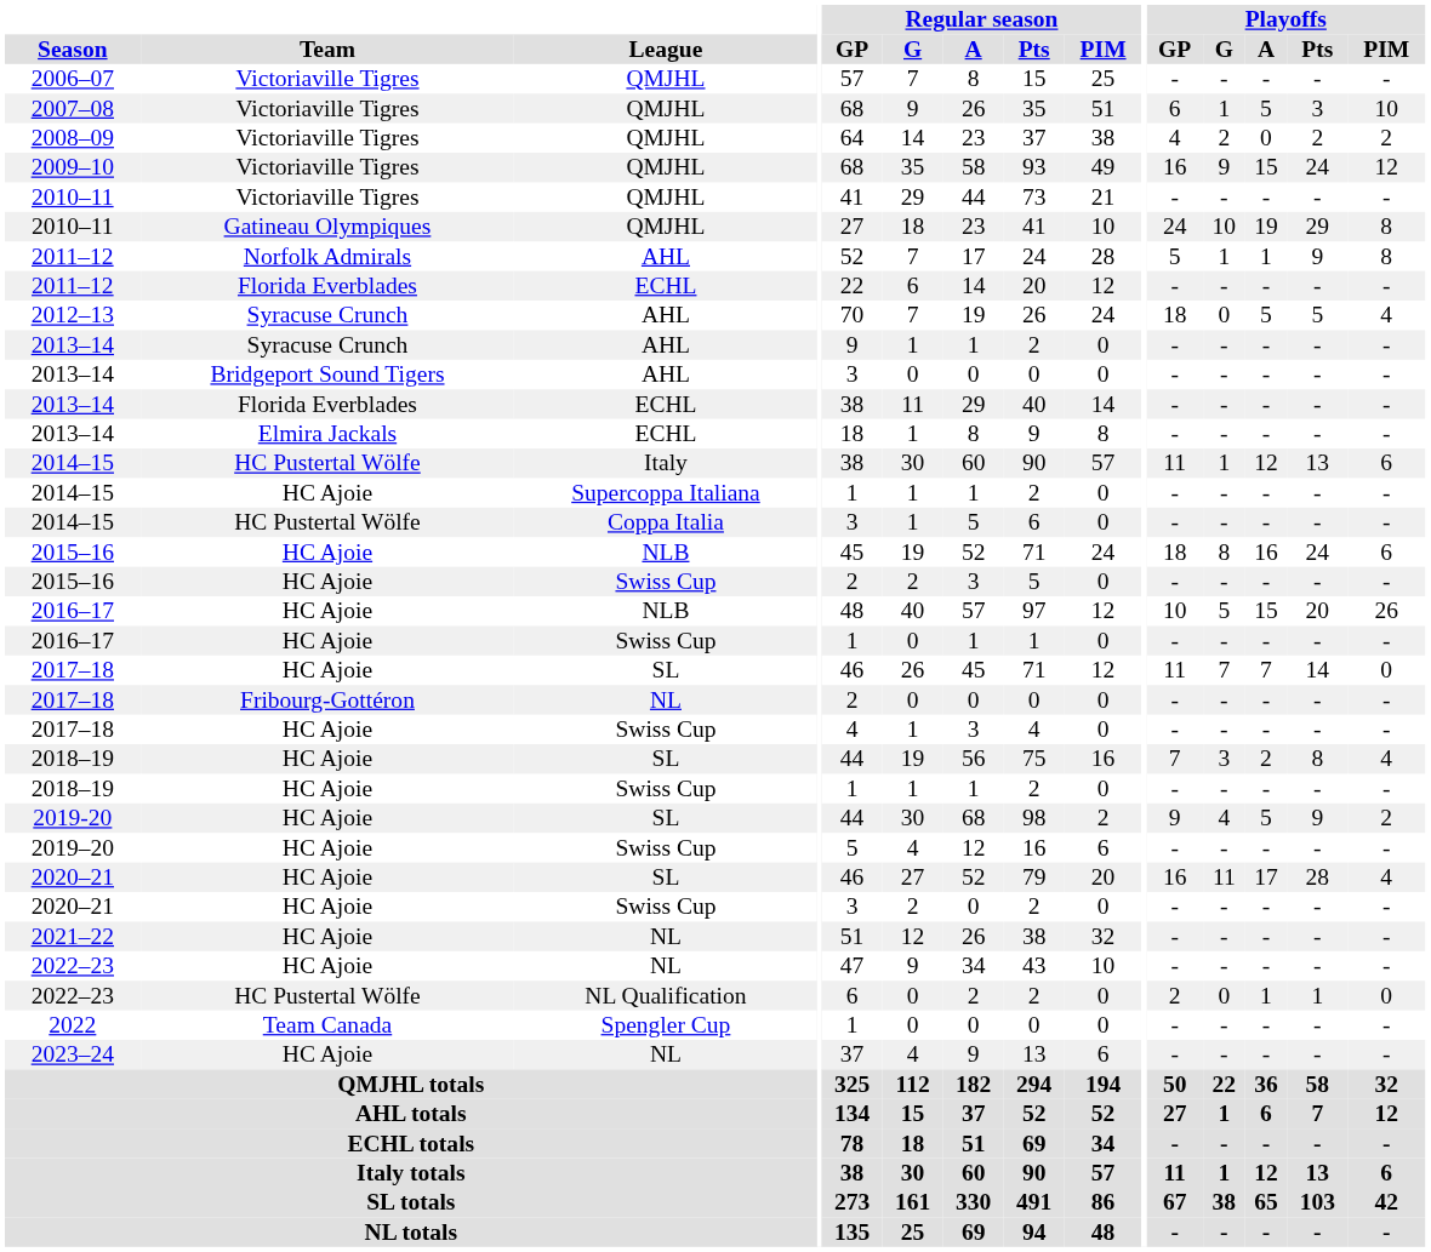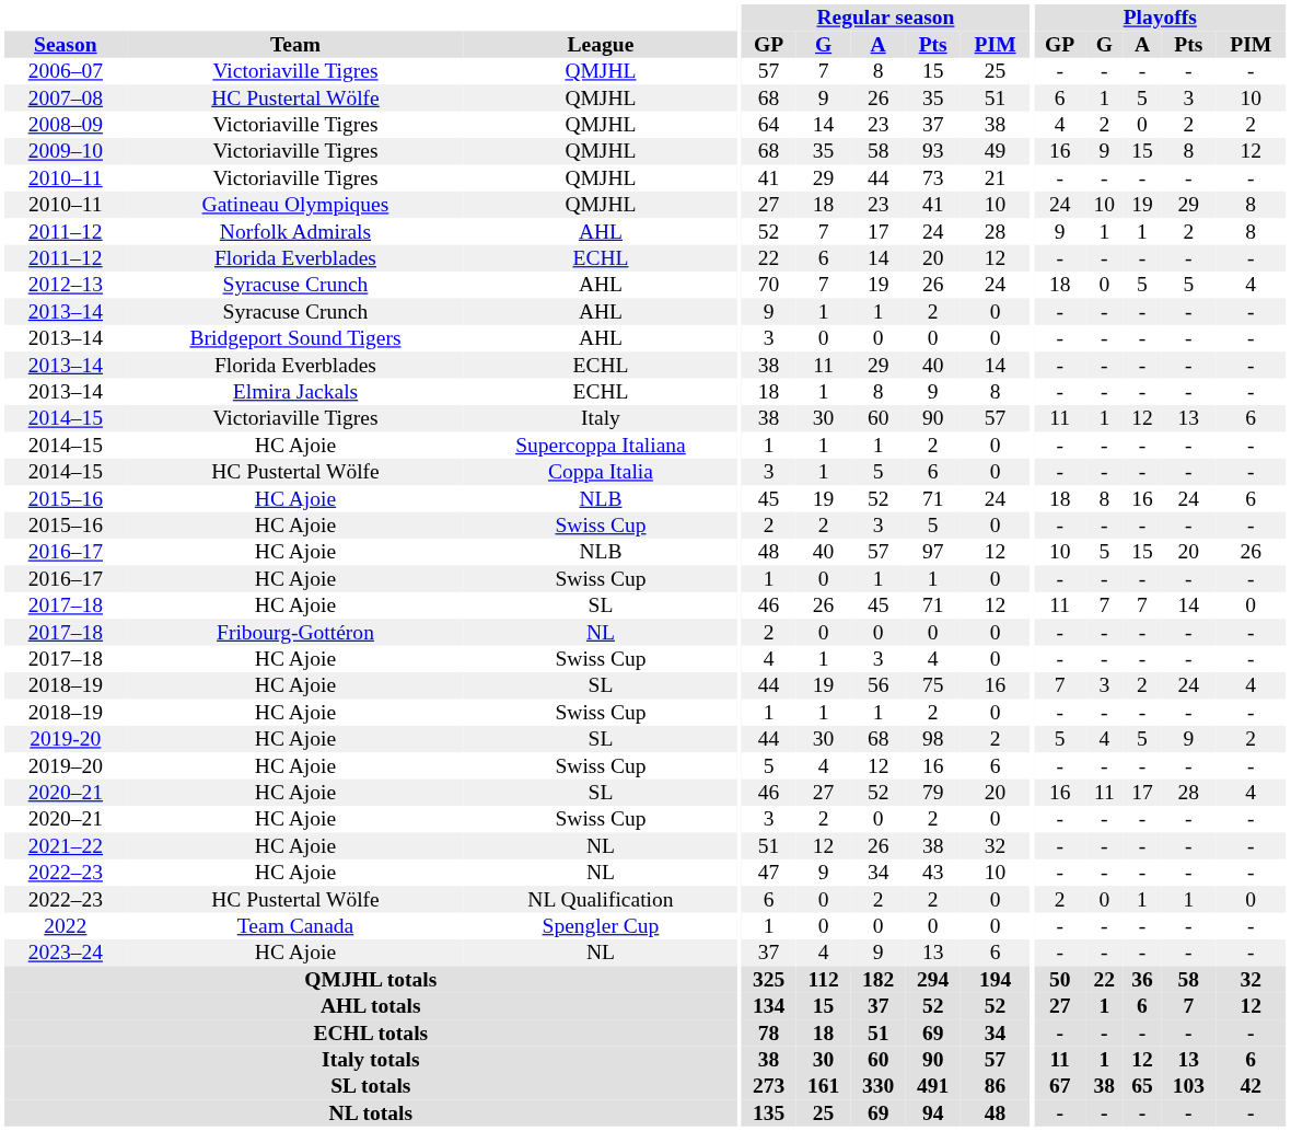2007–08 | Team: Victoriaville Tigres -> HC Pustertal Wölfe
2009–10 | Playoffs / Pts: 24 -> 8
2011–12 / AHL | Playoffs / GP: 5 -> 9
2011–12 / AHL | Playoffs / Pts: 9 -> 2
2014–15 / Italy | Team: HC Pustertal Wölfe -> Victoriaville Tigres
2018–19 / SL | Playoffs / Pts: 8 -> 24
2019-20 | Playoffs / GP: 9 -> 5
